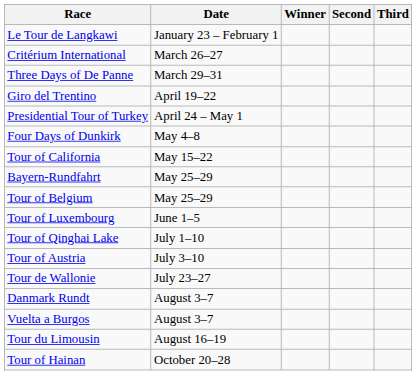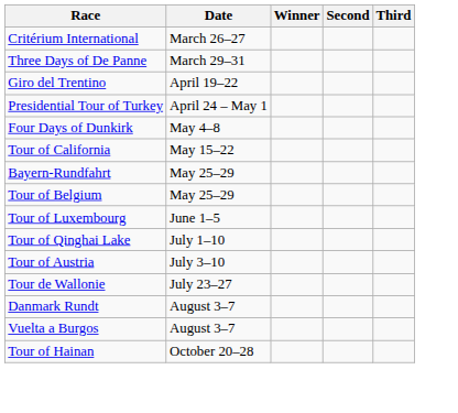- row: Le Tour de Langkawi | January 23 – February 1
- row: Tour du Limousin | August 16–19
